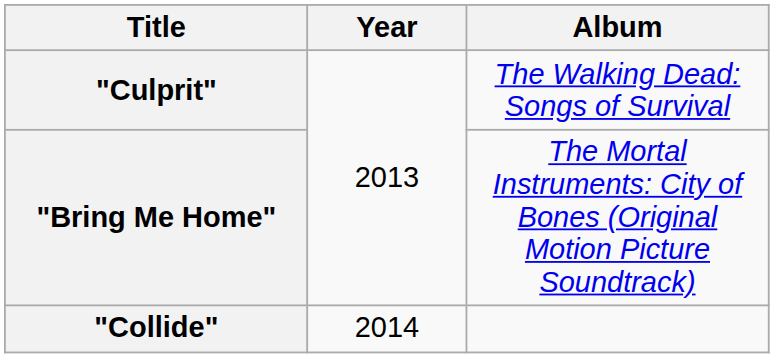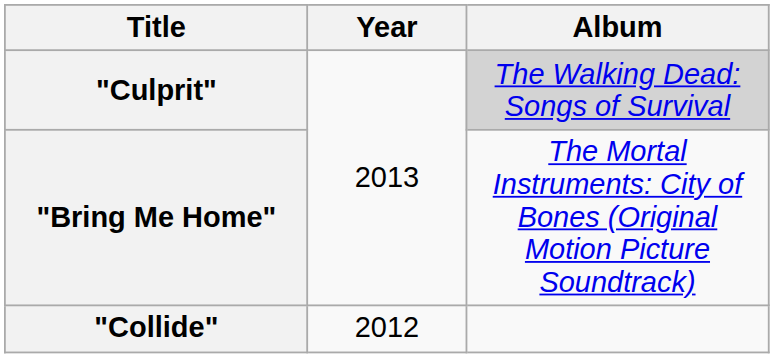"Culprit" | Album: no background -> lightgrey background
"Collide" | Year: 2014 -> 2012
